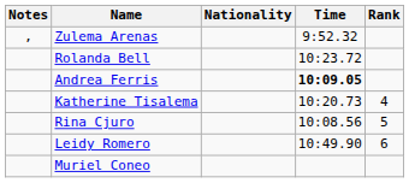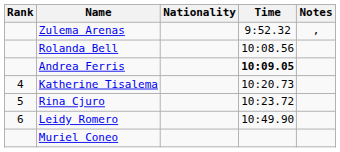columns swapped: Rank <-> Notes
Rolanda Bell | Time: 10:23.72 -> 10:08.56
Rina Cjuro | Time: 10:08.56 -> 10:23.72
